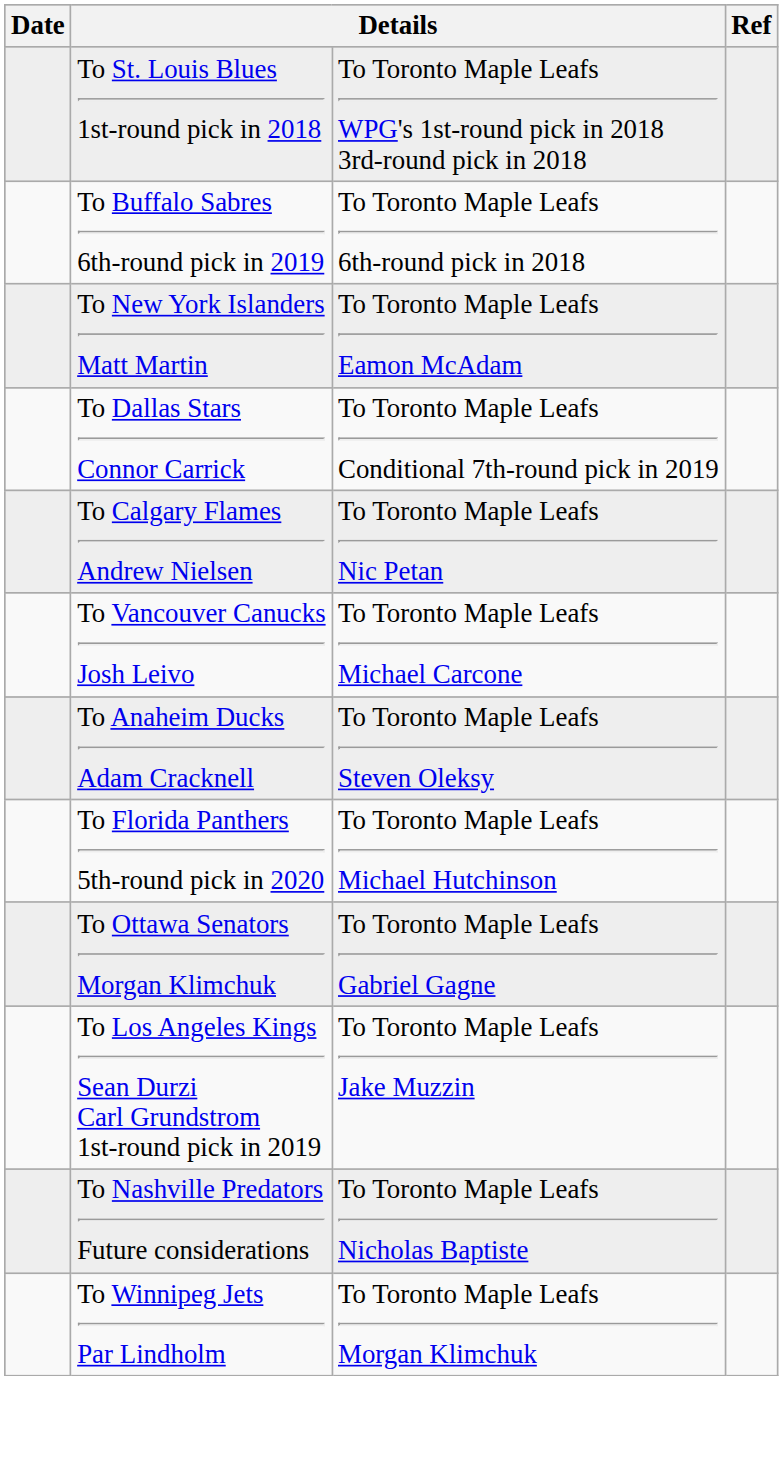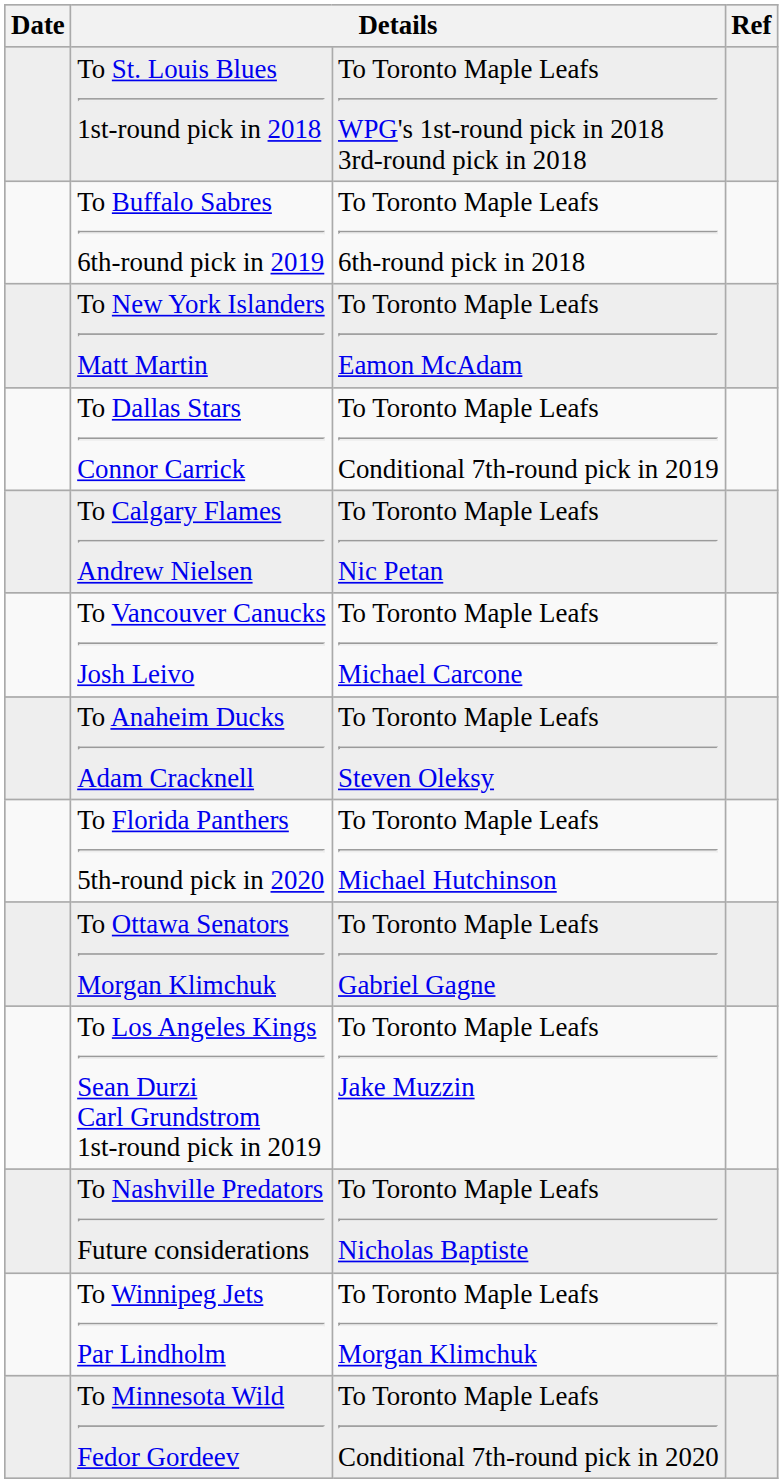+ row: To Minnesota Wild Fedor Gordeev | To Toronto Maple Leafs Conditional 7th-round pick in 2020
